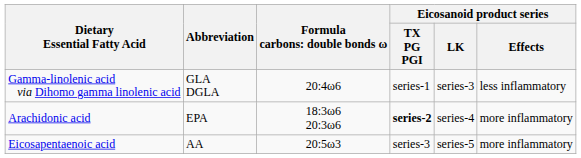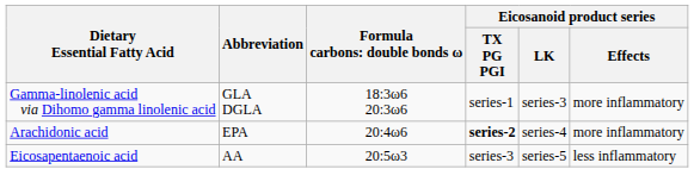Gamma-linolenic acid via Dihomo gamma linolenic acid | column 3: 20:4ω6 -> 18:3ω6 20:3ω6
Gamma-linolenic acid via Dihomo gamma linolenic acid | Eicosanoid product series / Effects: less inflammatory -> more inflammatory
Arachidonic acid | column 3: 18:3ω6 20:3ω6 -> 20:4ω6
Eicosapentaenoic acid | Eicosanoid product series / Effects: more inflammatory -> less inflammatory
